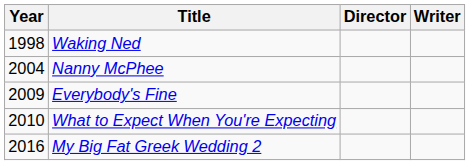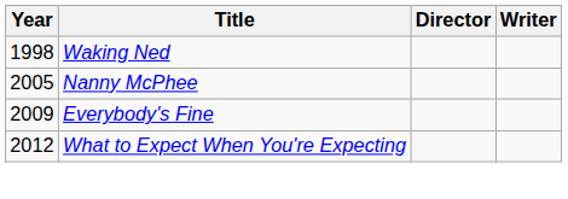Nanny McPhee | Year: 2004 -> 2005
What to Expect When You're Expecting | Year: 2010 -> 2012
- row: 2016 | My Big Fat Greek Wedding 2
